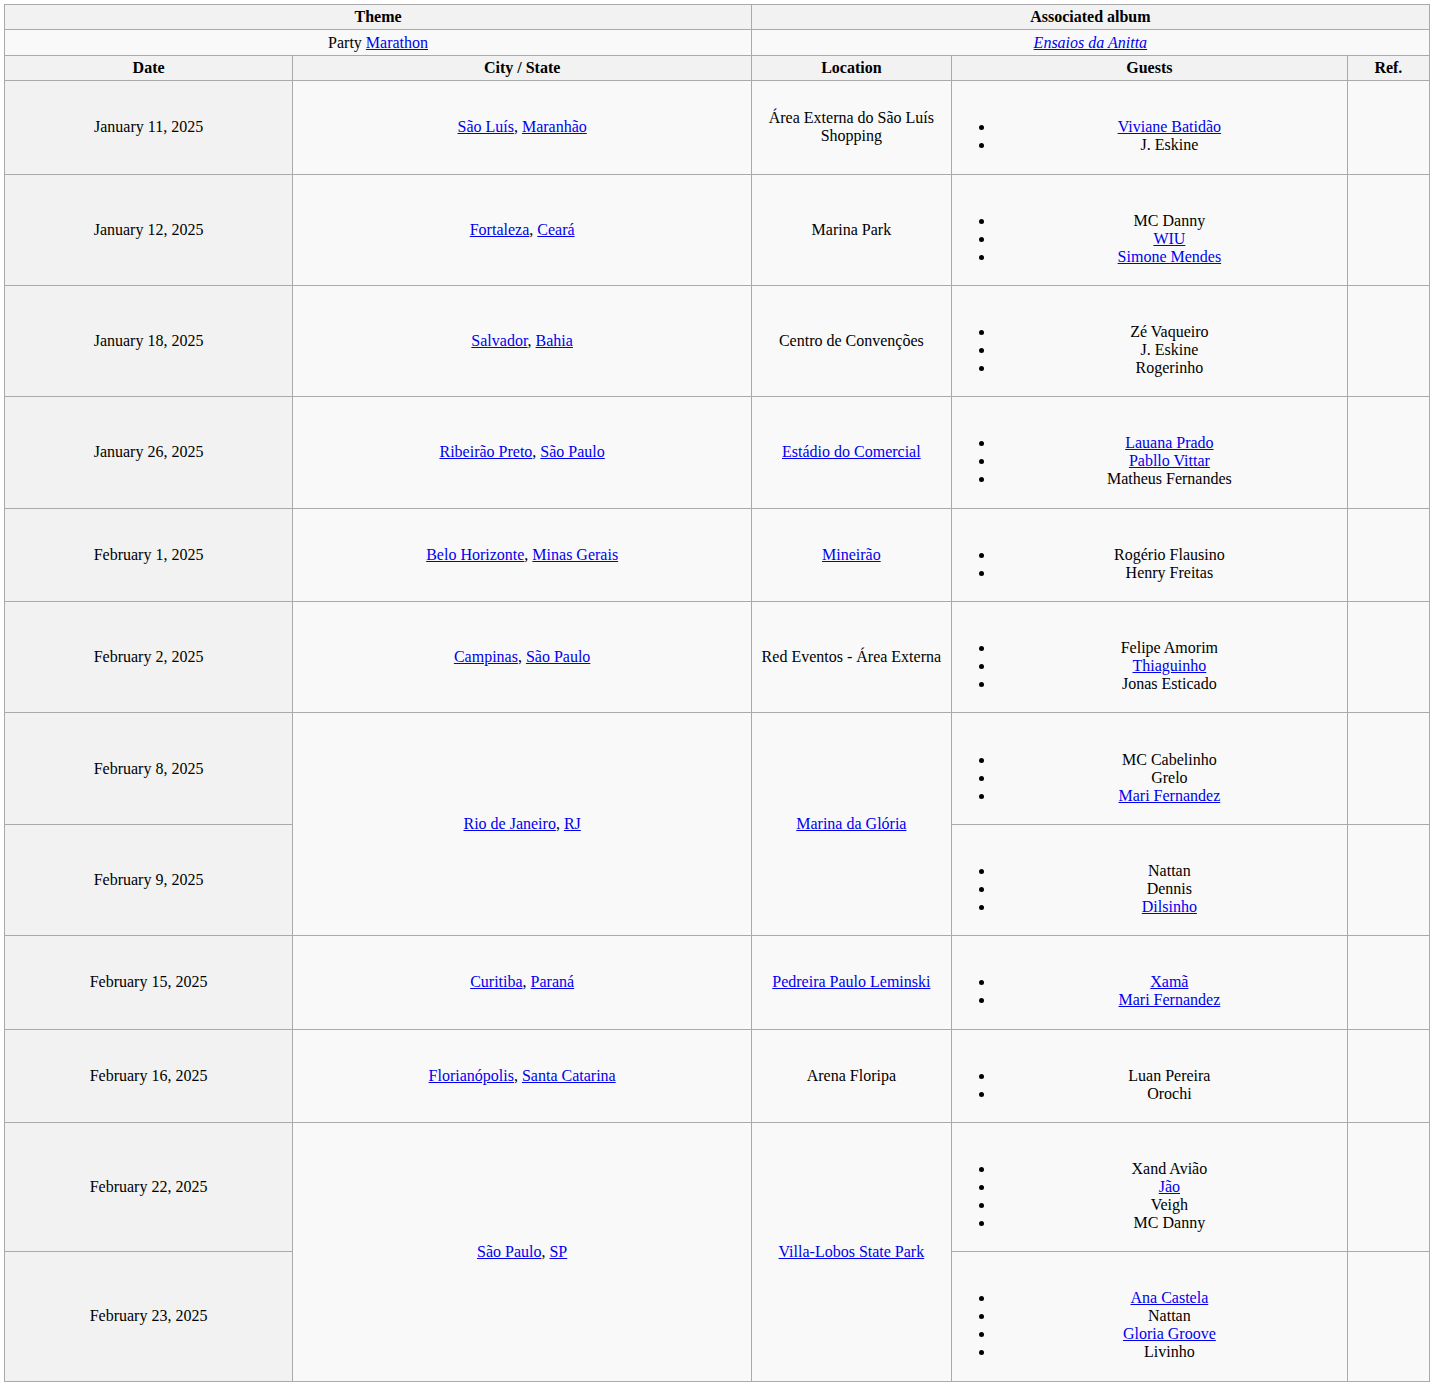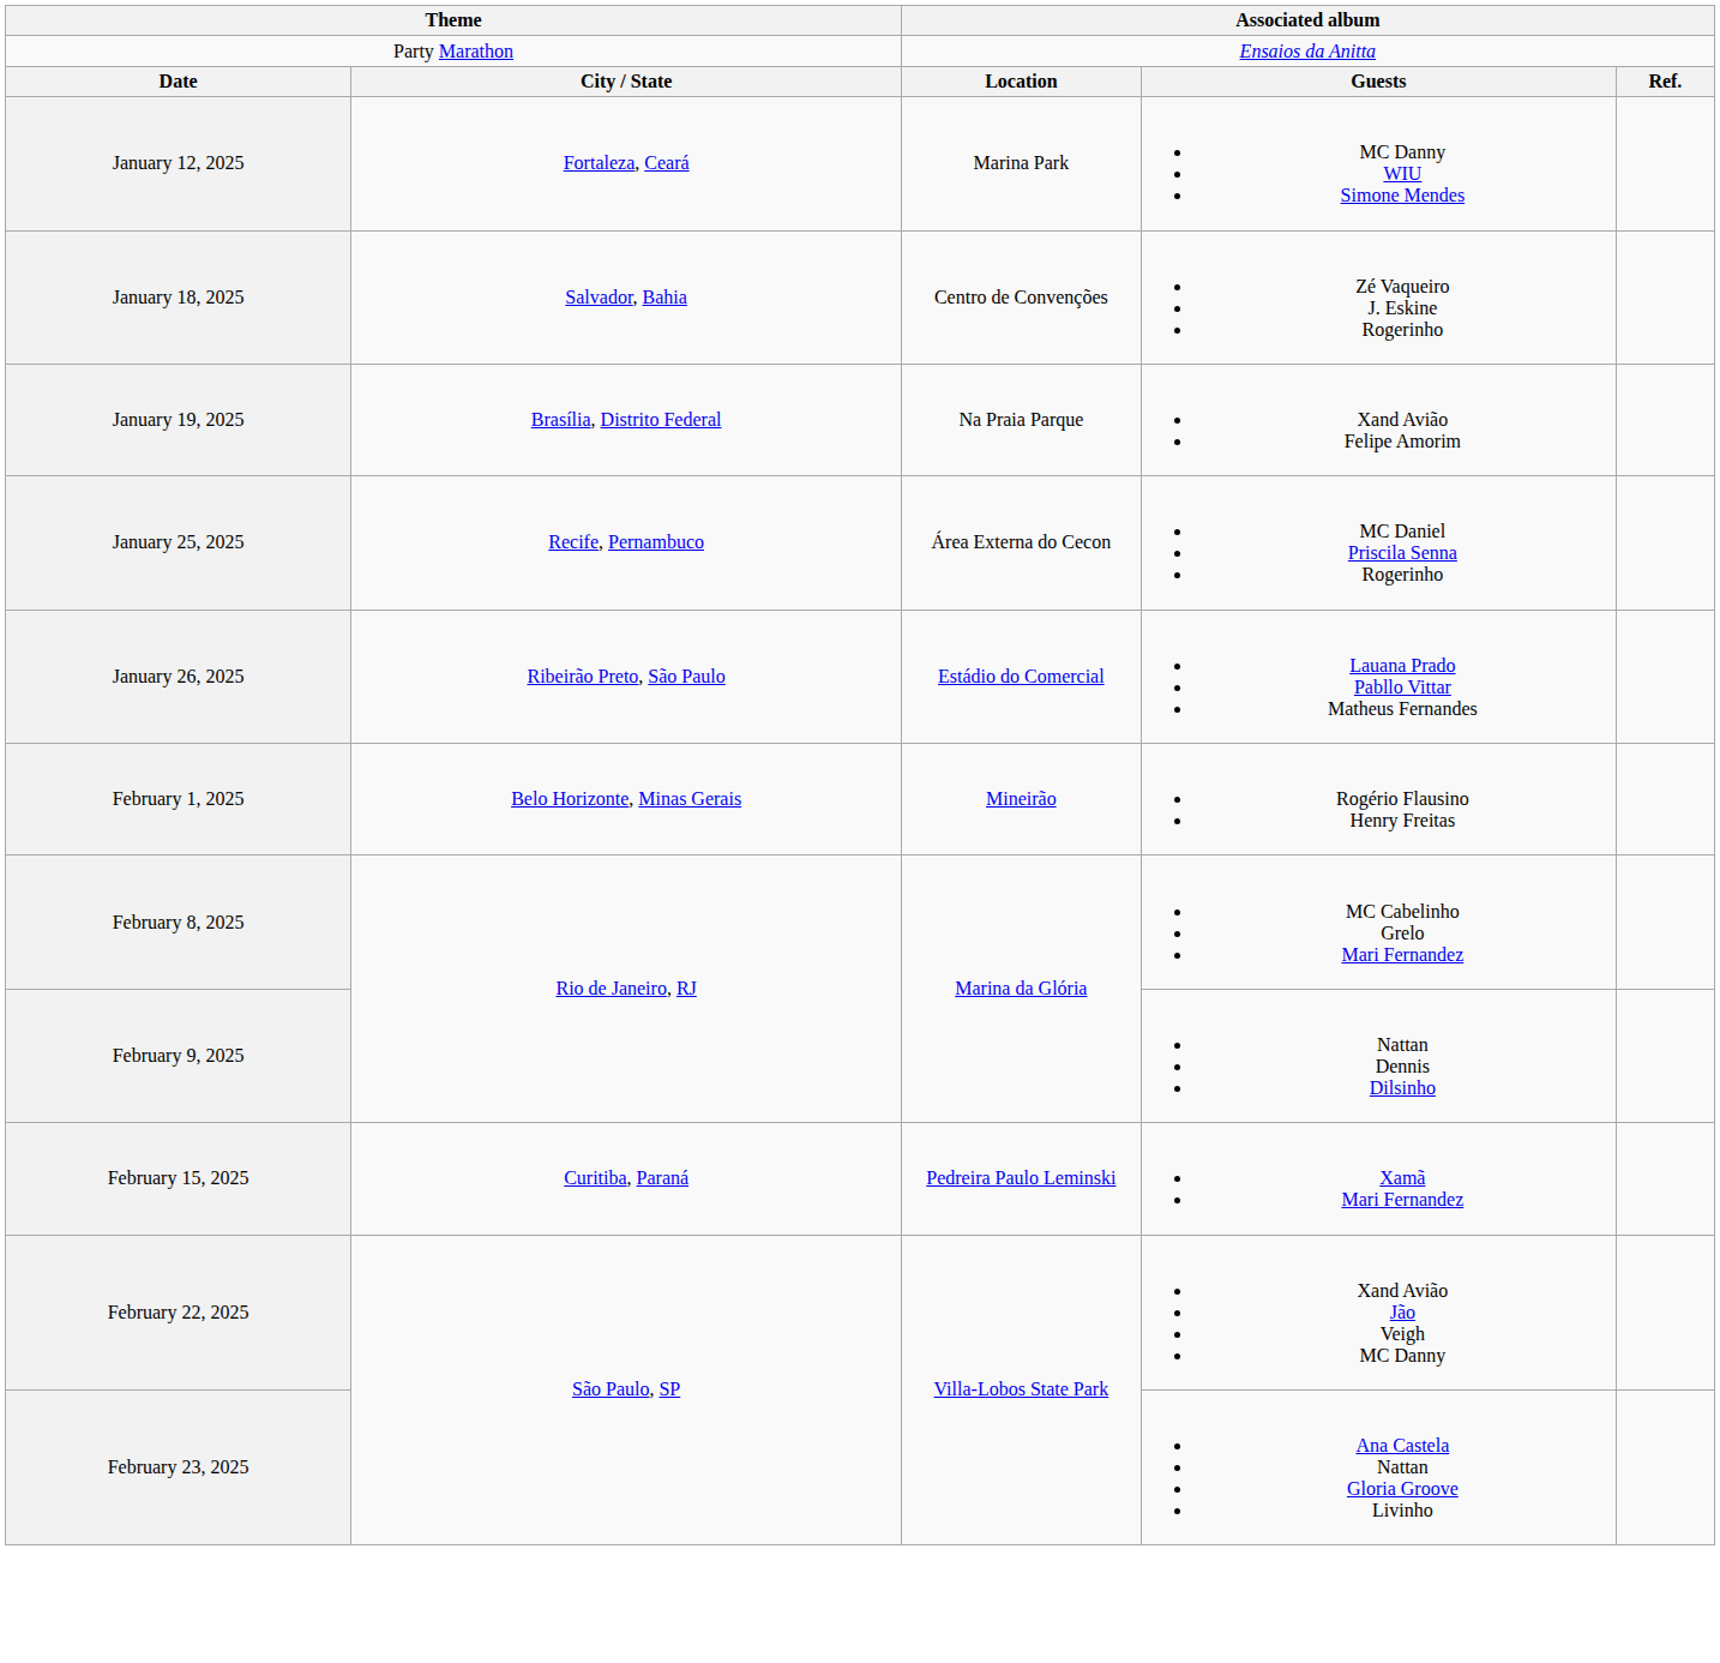- row: January 11, 2025 | São Luís, Maranhão | Área Externa do São Luís Shopping | Viviane Batidão J. Eskine
+ row: January 19, 2025 | Brasília, Distrito Federal | Na Praia Parque | Xand Avião Felipe Amorim
+ row: January 25, 2025 | Recife, Pernambuco | Área Externa do Cecon | MC Daniel Priscila Senna Rogerinho
- row: February 2, 2025 | Campinas, São Paulo | Red Eventos - Área Externa | Felipe Amorim Thiaguinho Jonas Esticado
- row: February 16, 2025 | Florianópolis, Santa Catarina | Arena Floripa | Luan Pereira Orochi
